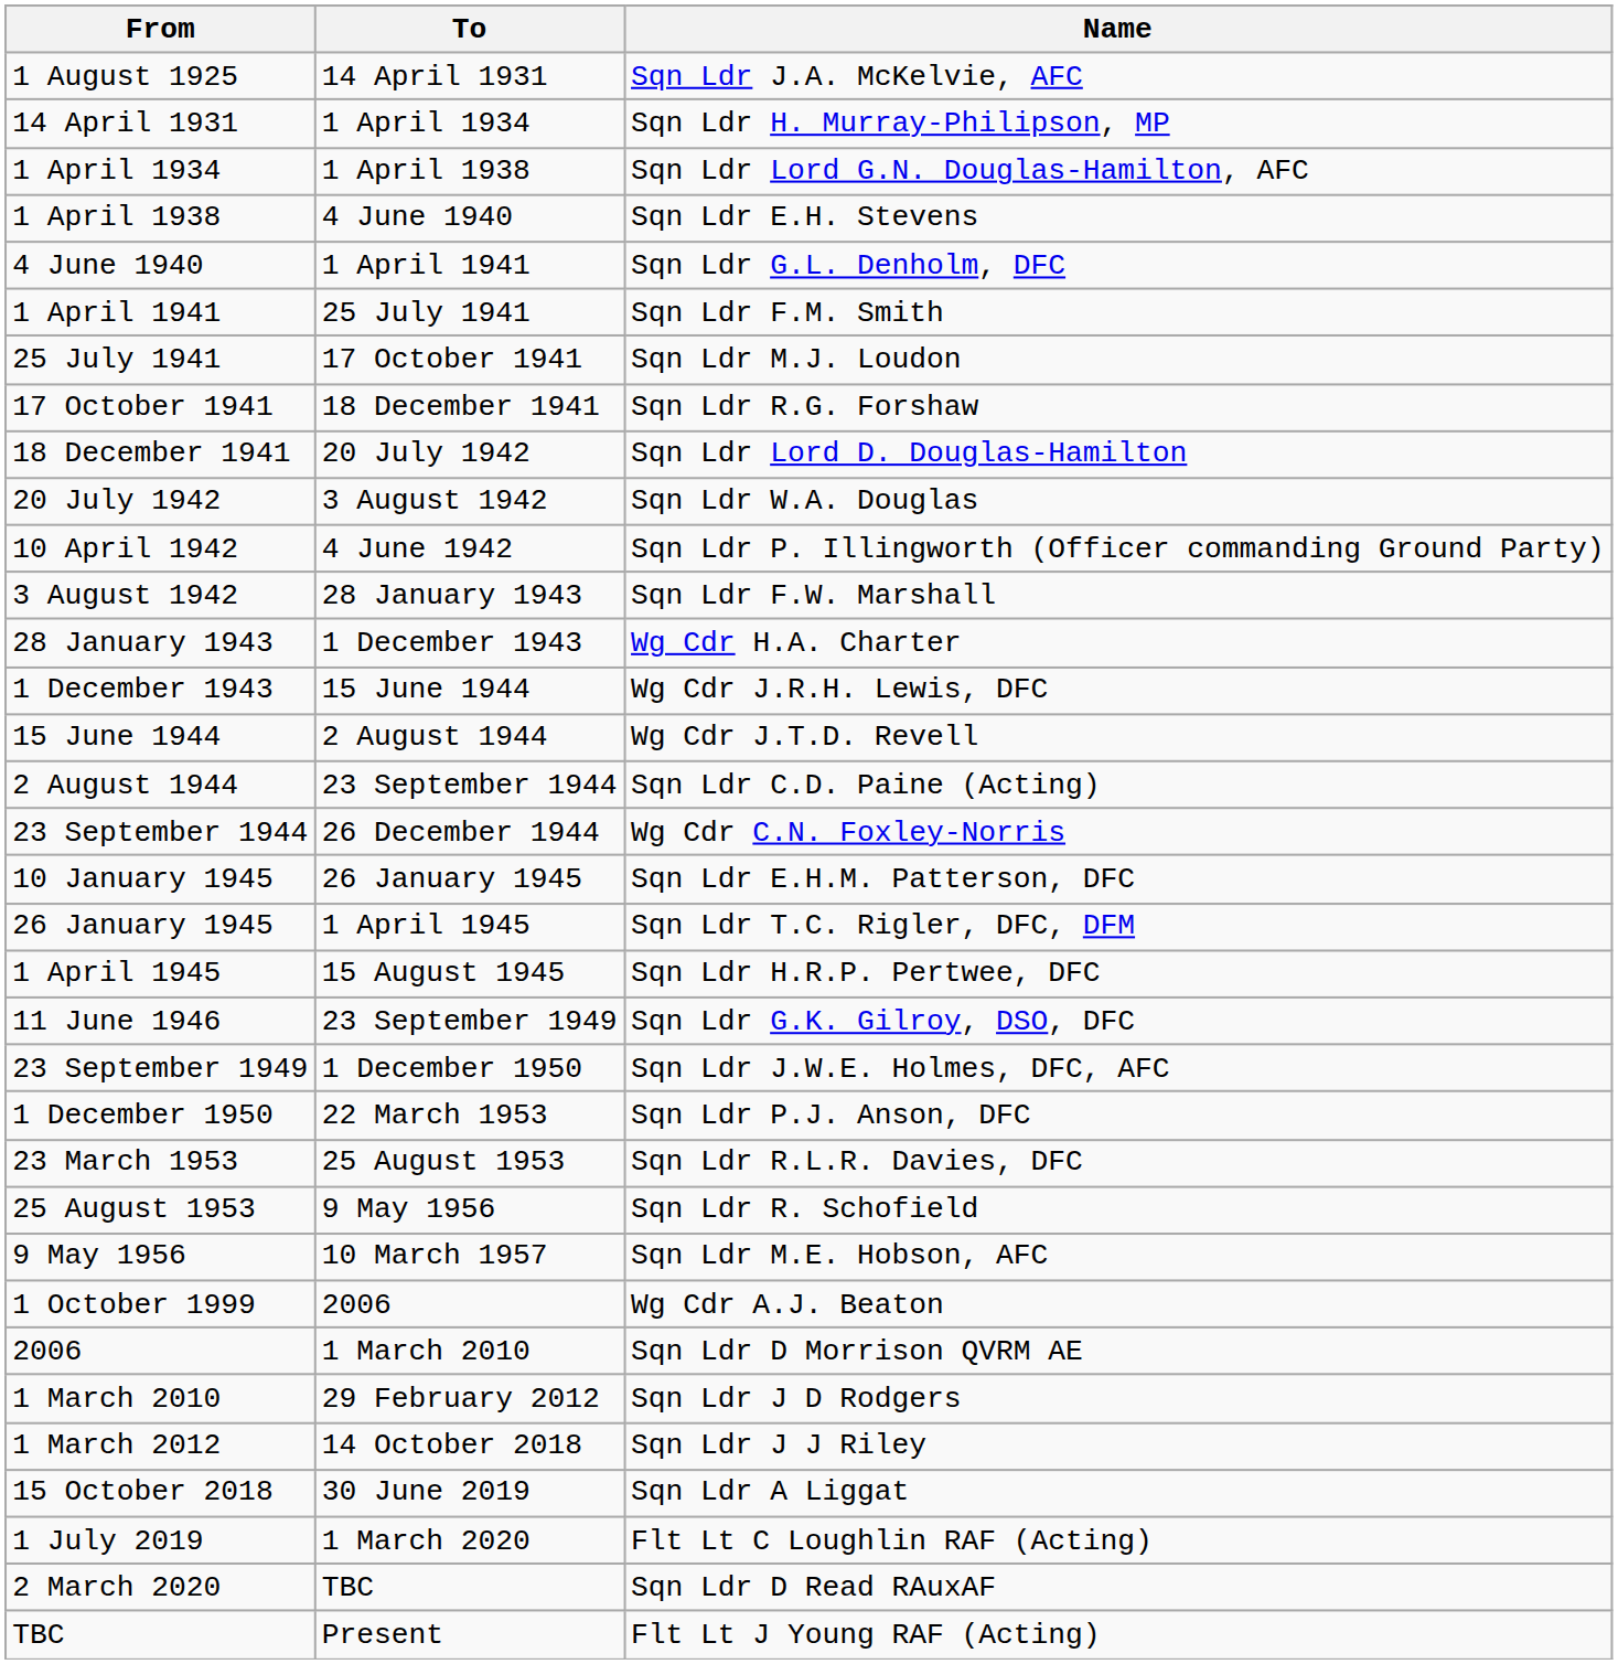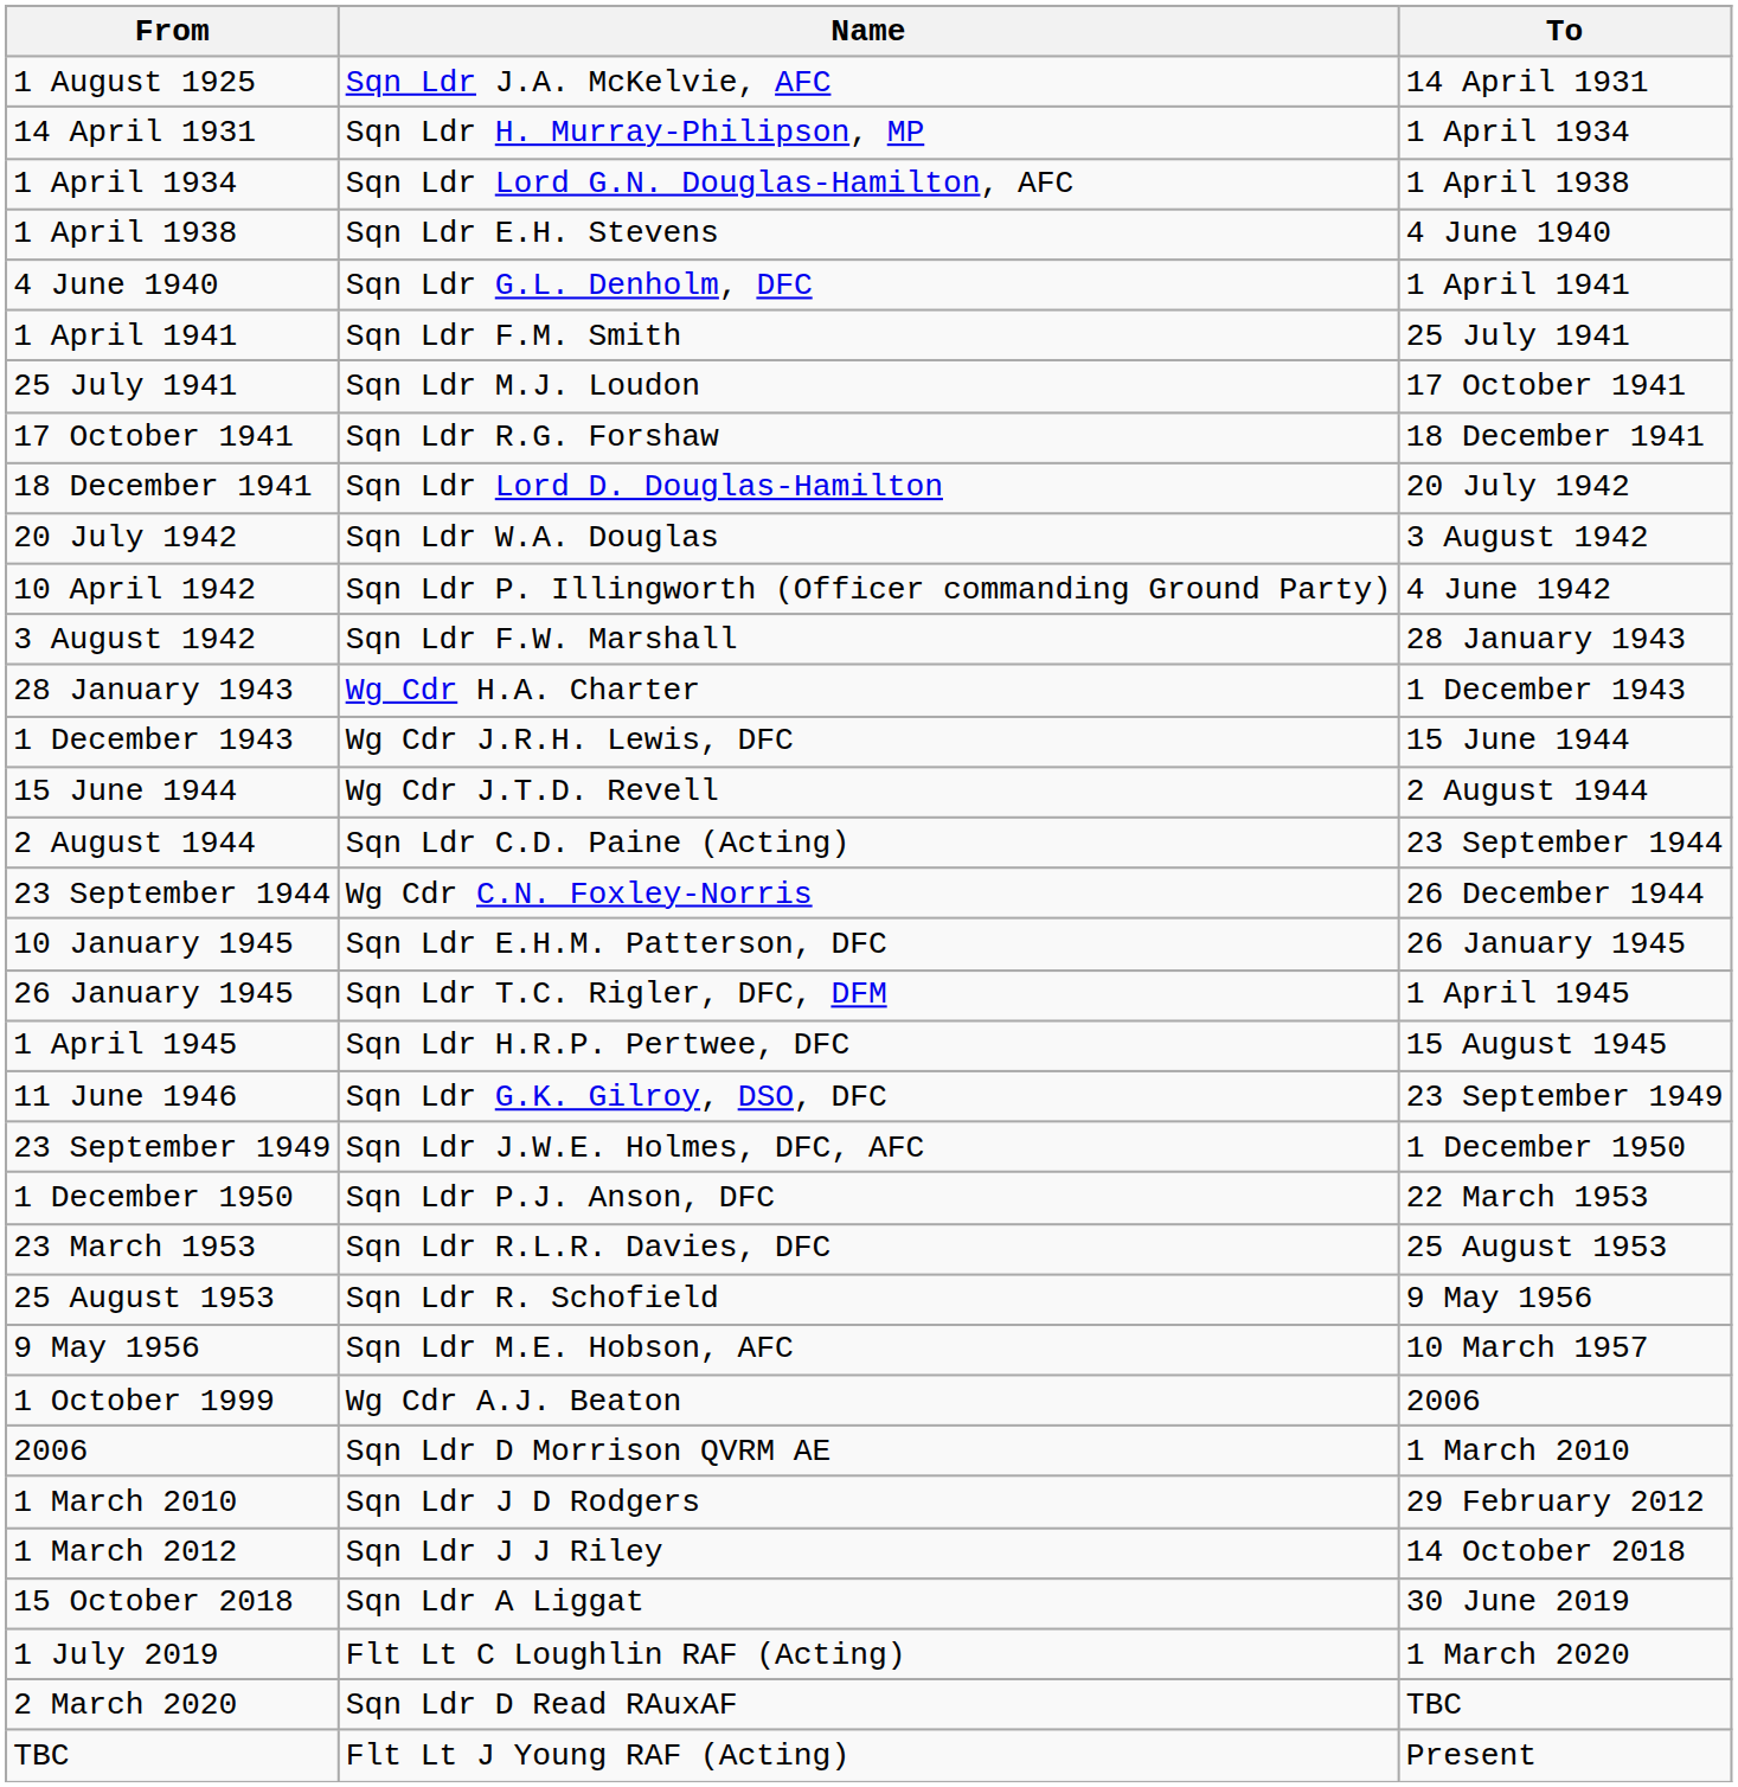columns swapped: To <-> Name
